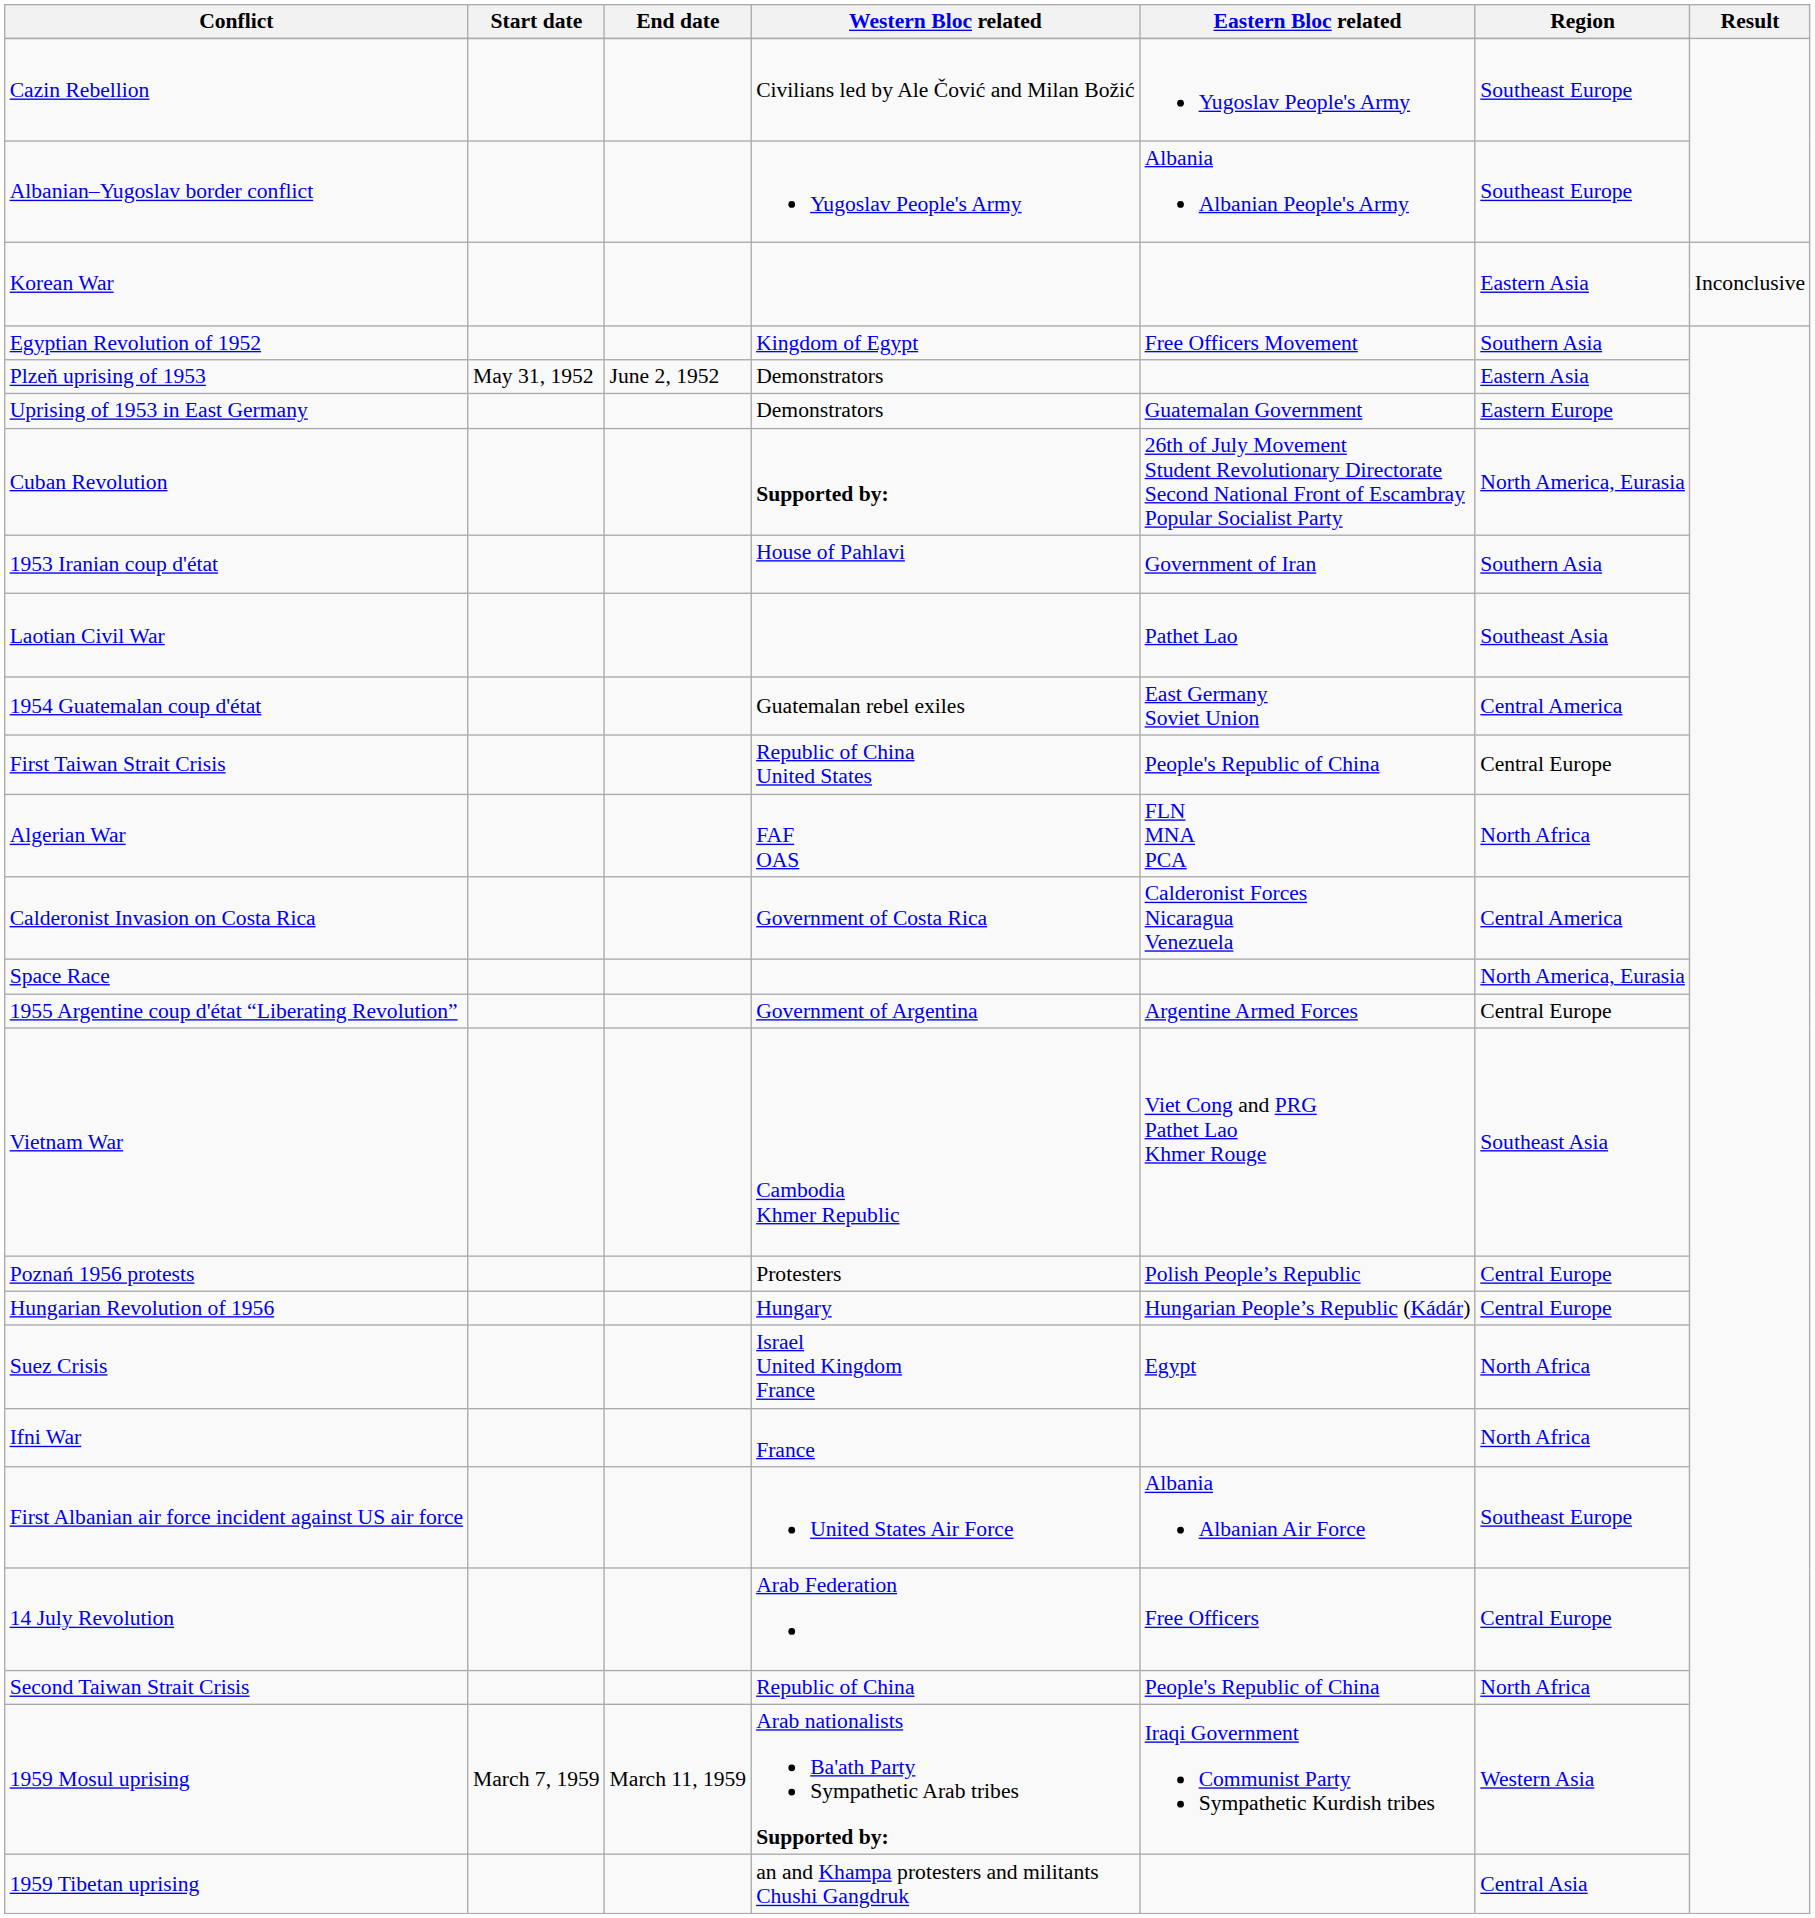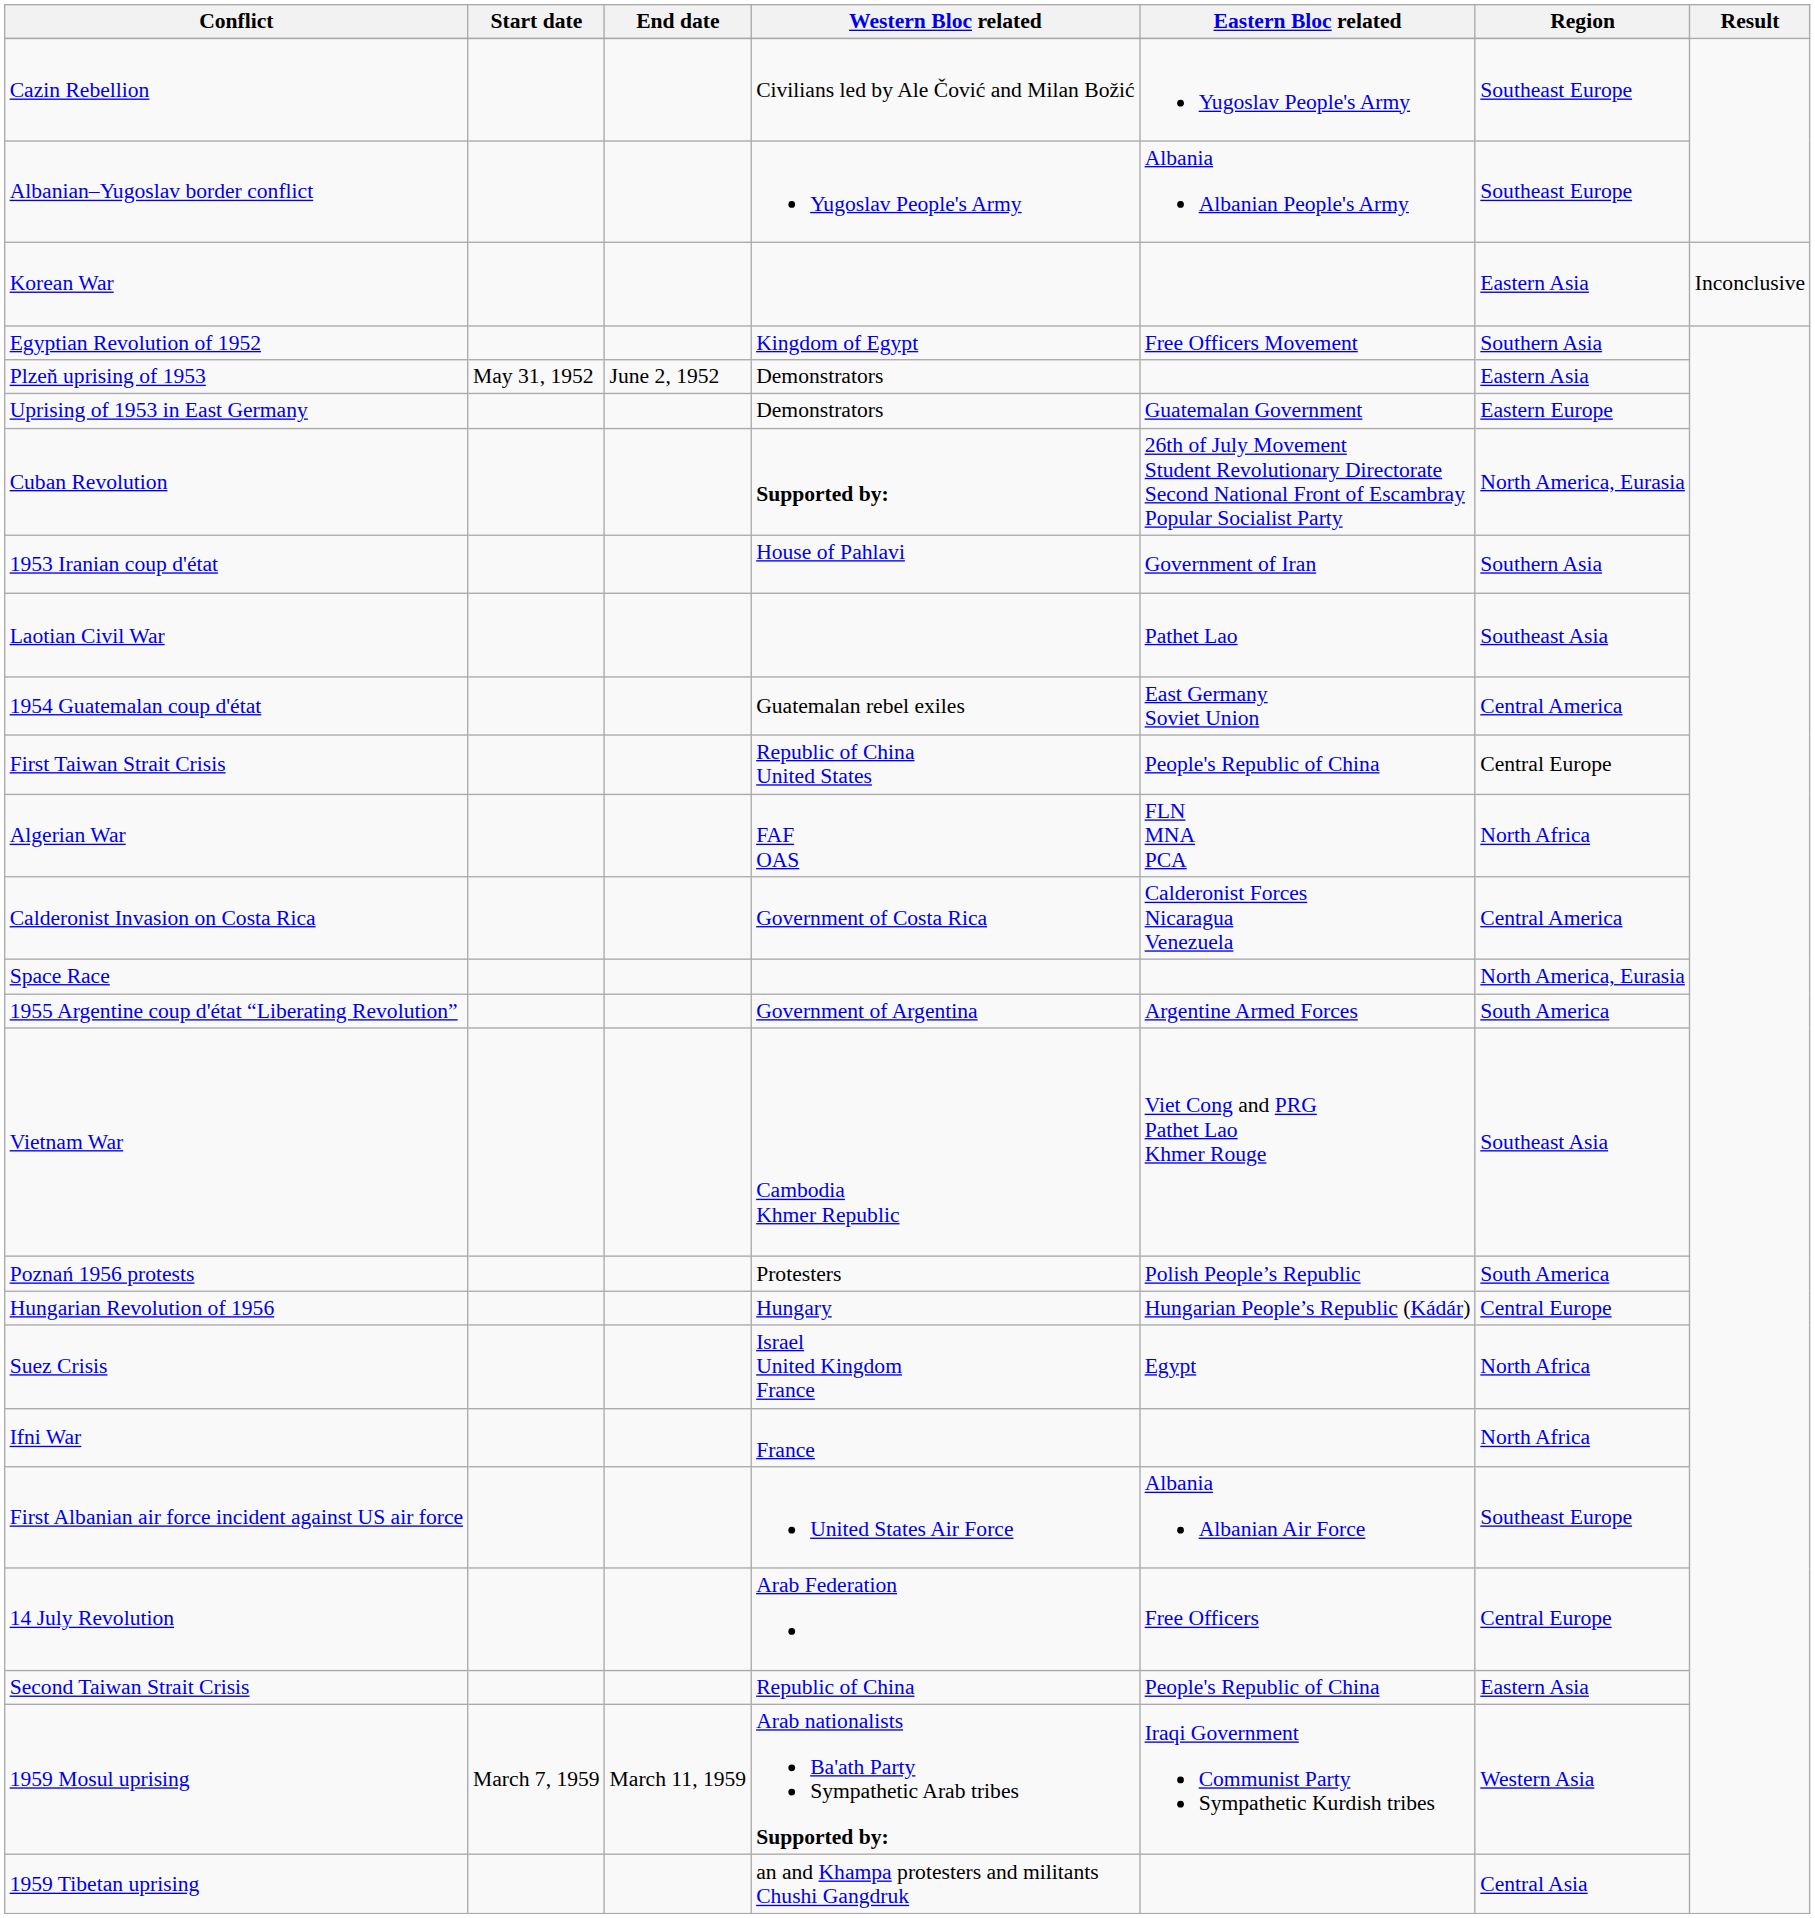1955 Argentine coup d'état “Liberating Revolution” | Region: Central Europe -> South America
Poznań 1956 protests | Region: Central Europe -> South America
Second Taiwan Strait Crisis | Region: North Africa -> Eastern Asia
